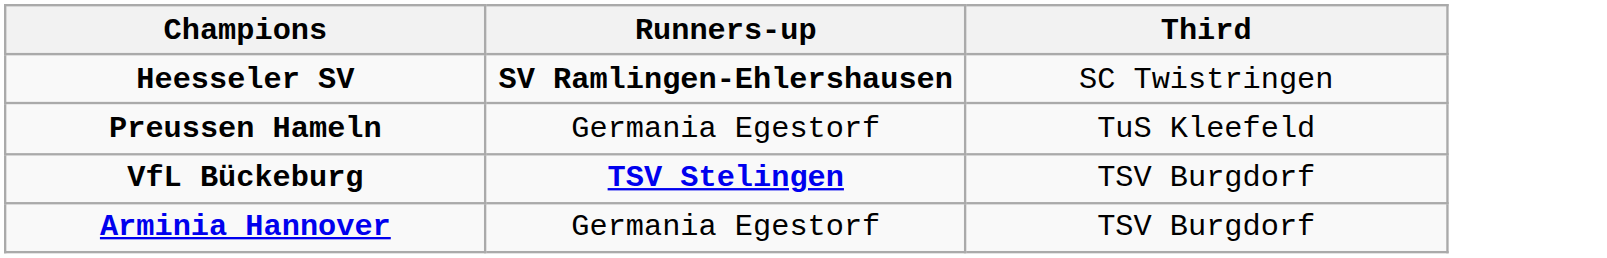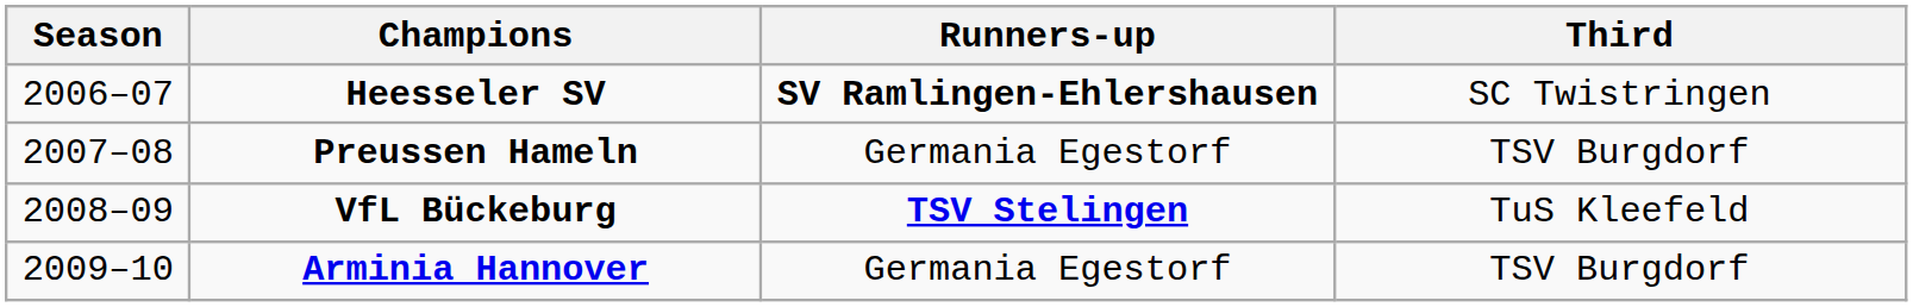+ column: Season | 2006–07 | 2007–08 | 2008–09 | 2009–10
Preussen Hameln | Third: TuS Kleefeld -> TSV Burgdorf
VfL Bückeburg | Third: TSV Burgdorf -> TuS Kleefeld
